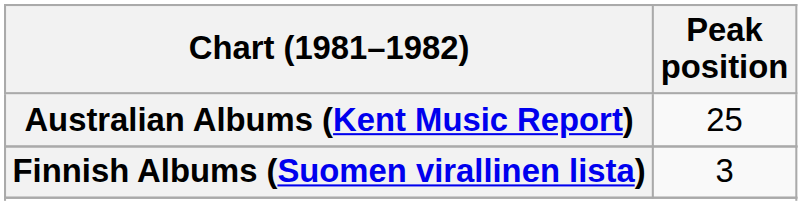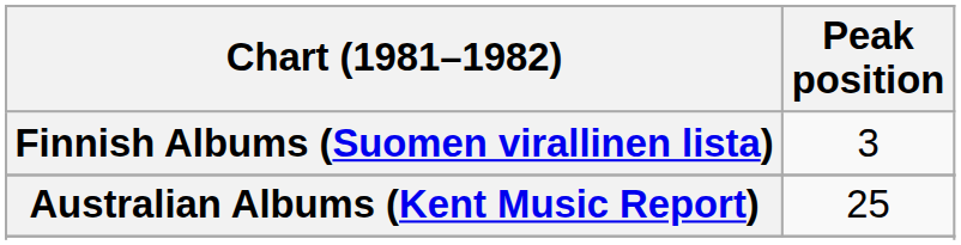rows swapped: Australian Albums (Kent Music Report) <-> Finnish Albums (Suomen virallinen lista)
